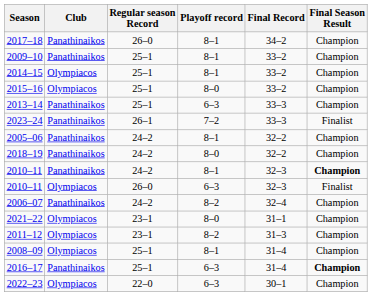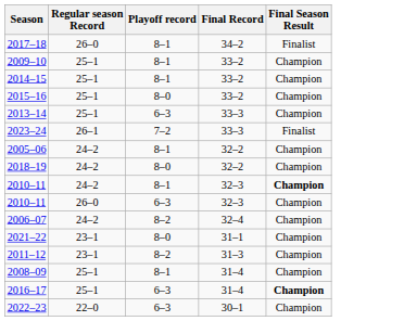- column: Club | Panathinaikos | Panathinaikos | Olympiacos | Olympiacos | Panathinaikos | Panathinaikos | Panathinaikos | Panathinaikos | Panathinaikos | Olympiacos | Panathinaikos | Olympiacos | Olympiacos | Olympiacos | Panathinaikos | Olympiacos
2017–18 | Final Season Result: Champion -> Finalist
2010–11 / 26–0 | Final Season Result: Finalist -> Champion
